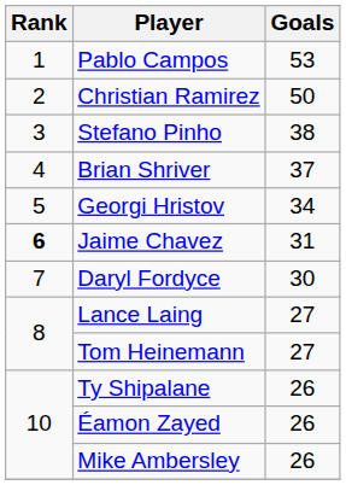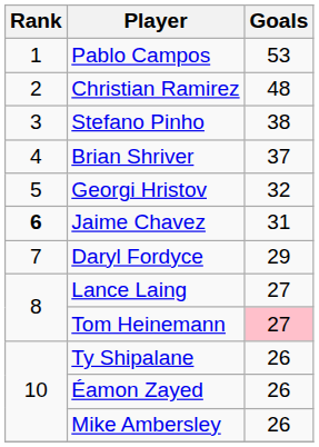Christian Ramirez | Goals: 50 -> 48
Georgi Hristov | Goals: 34 -> 32
Daryl Fordyce | Goals: 30 -> 29
Tom Heinemann | Goals: no background -> pink background
